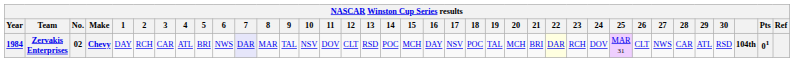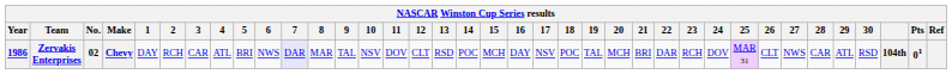Zervakis Enterprises | Year: 1984 -> 1986
Zervakis Enterprises | 22: lightyellow background -> no background
